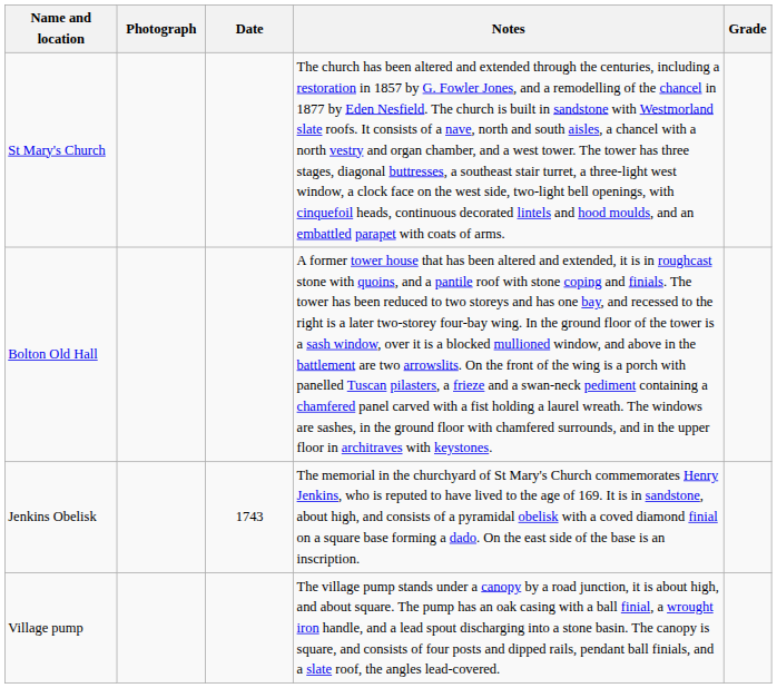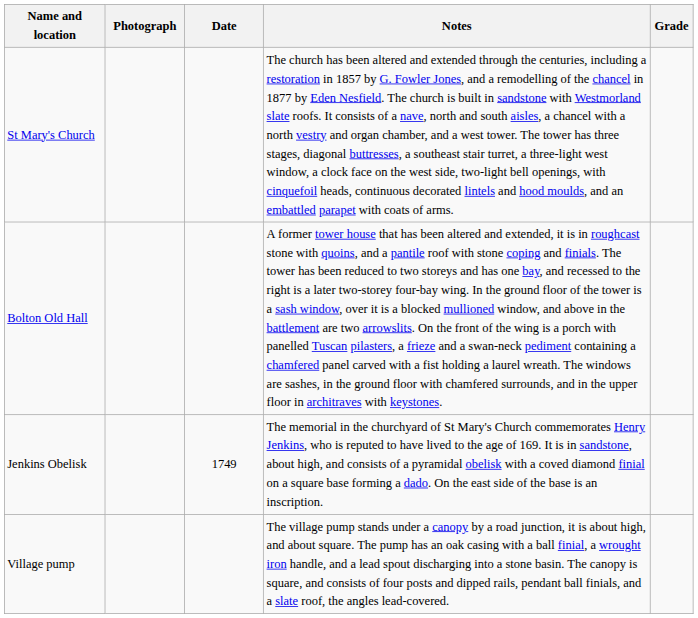Jenkins Obelisk | Date: 1743 -> 1749
